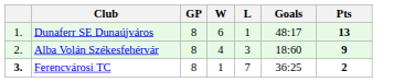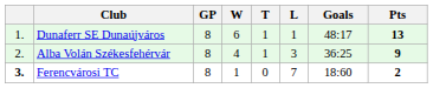+ column: T | 1 | 1 | 0
Alba Volán Székesfehérvár | Goals: 18:60 -> 36:25
Ferencvárosi TC | Goals: 36:25 -> 18:60
